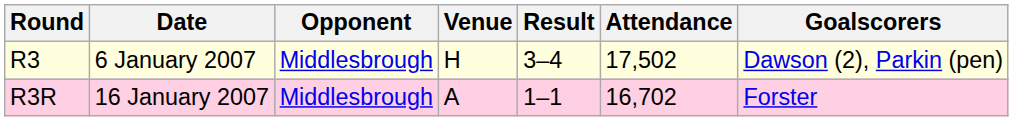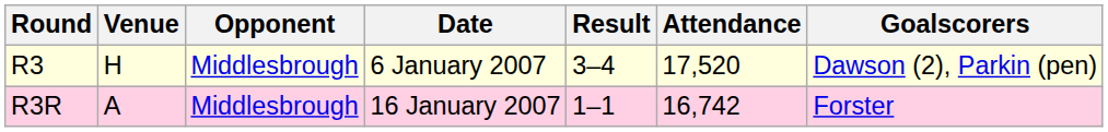columns swapped: Date <-> Venue
R3 | Attendance: 17,502 -> 17,520
R3R | Attendance: 16,702 -> 16,742
